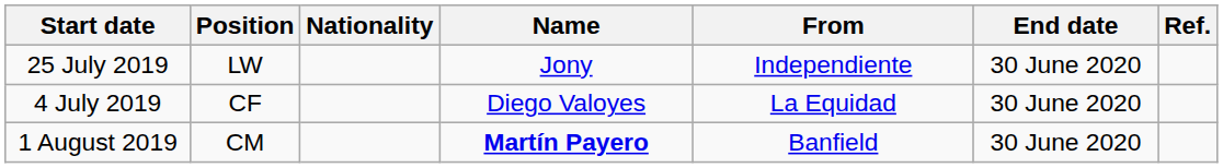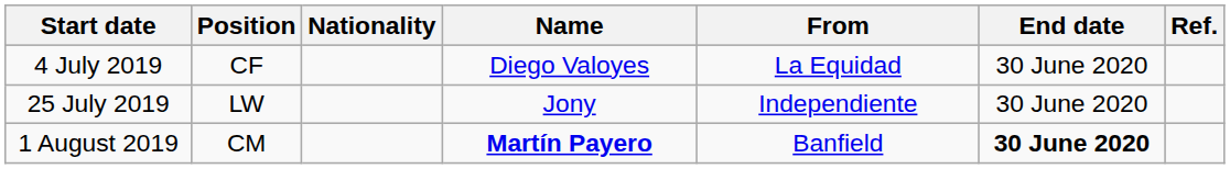rows swapped: 4 July 2019 <-> 25 July 2019
1 August 2019 | End date: normal -> bold
